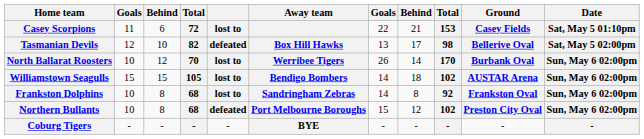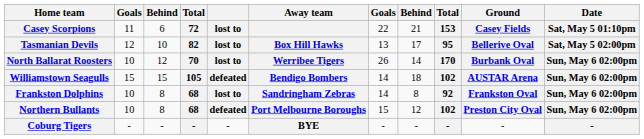Tasmanian Devils | column 5: defeated -> lost to
Tasmanian Devils | column 9: 98 -> 95
Williamstown Seagulls | column 5: lost to -> defeated
